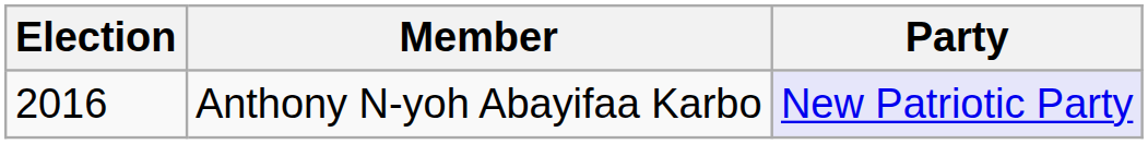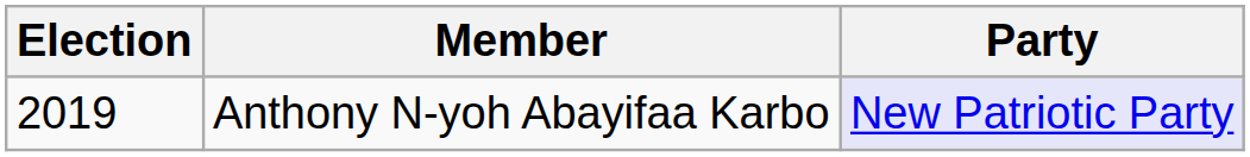Anthony N-yoh Abayifaa Karbo | Election: 2016 -> 2019
